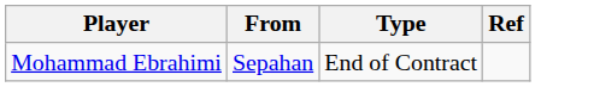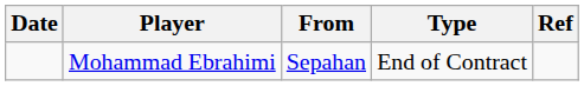+ column: Date
